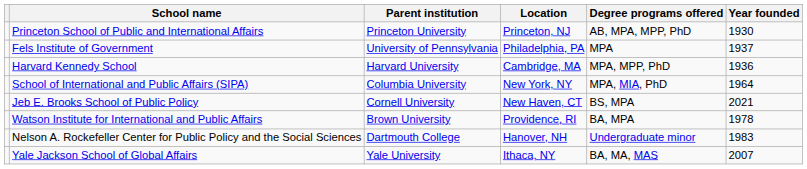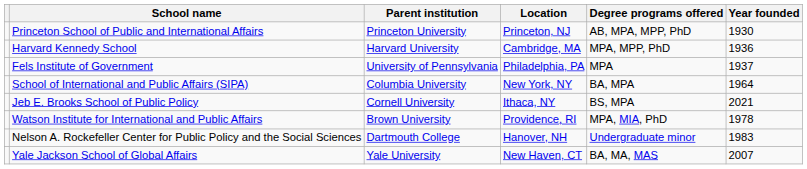rows swapped: Harvard Kennedy School <-> Fels Institute of Government
School of International and Public Affairs (SIPA) | Degree programs offered: MPA, MIA, PhD -> BA, MPA
Jeb E. Brooks School of Public Policy | Location: New Haven, CT -> Ithaca, NY
Watson Institute for International and Public Affairs | Degree programs offered: BA, MPA -> MPA, MIA, PhD
Yale Jackson School of Global Affairs | Location: Ithaca, NY -> New Haven, CT
